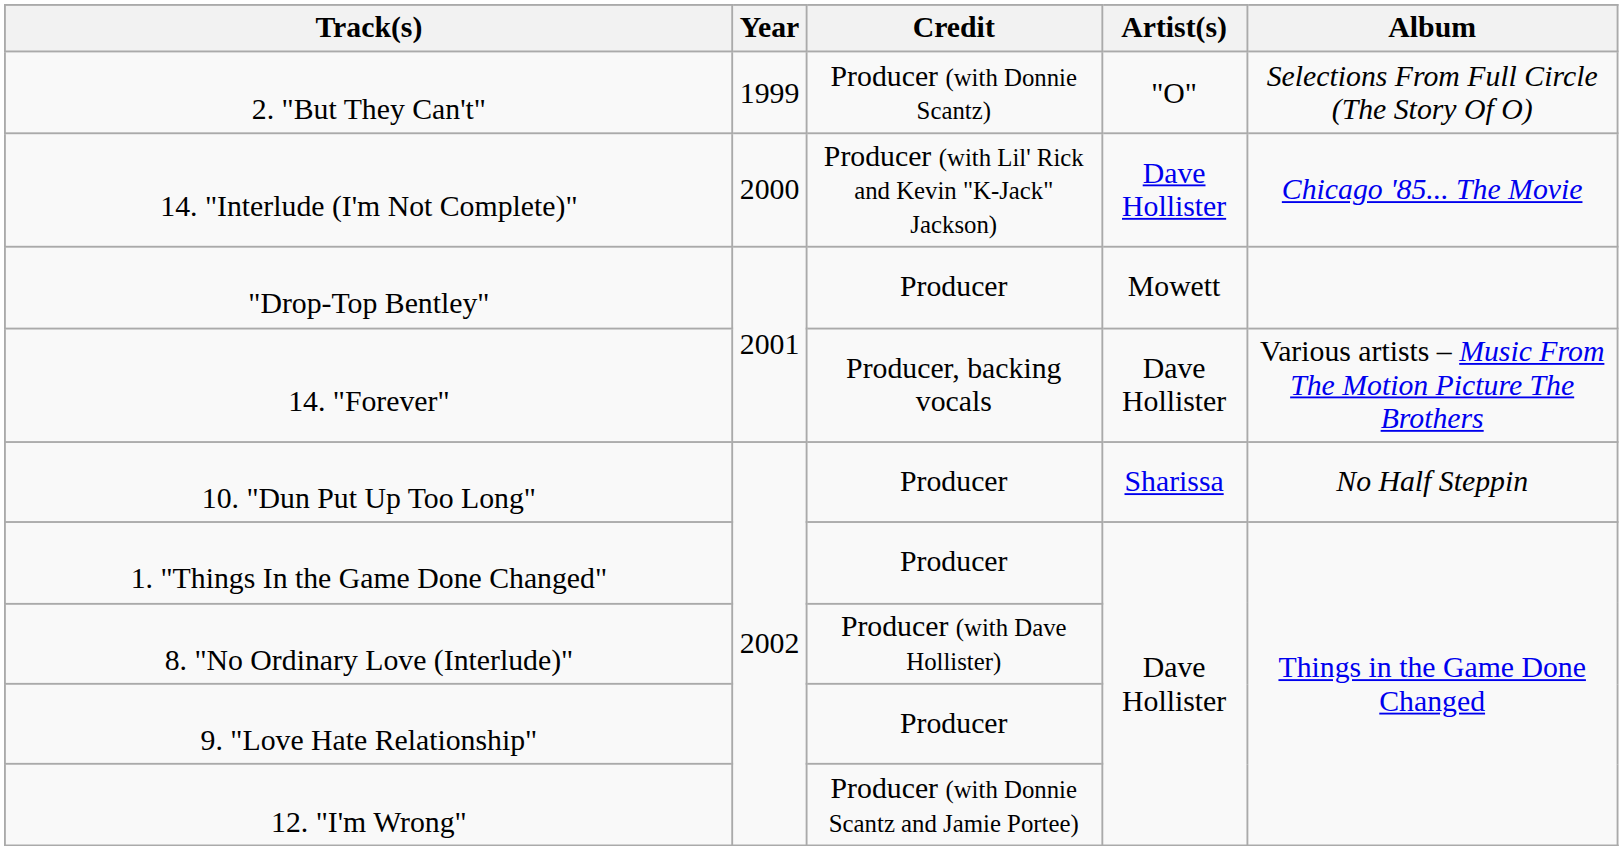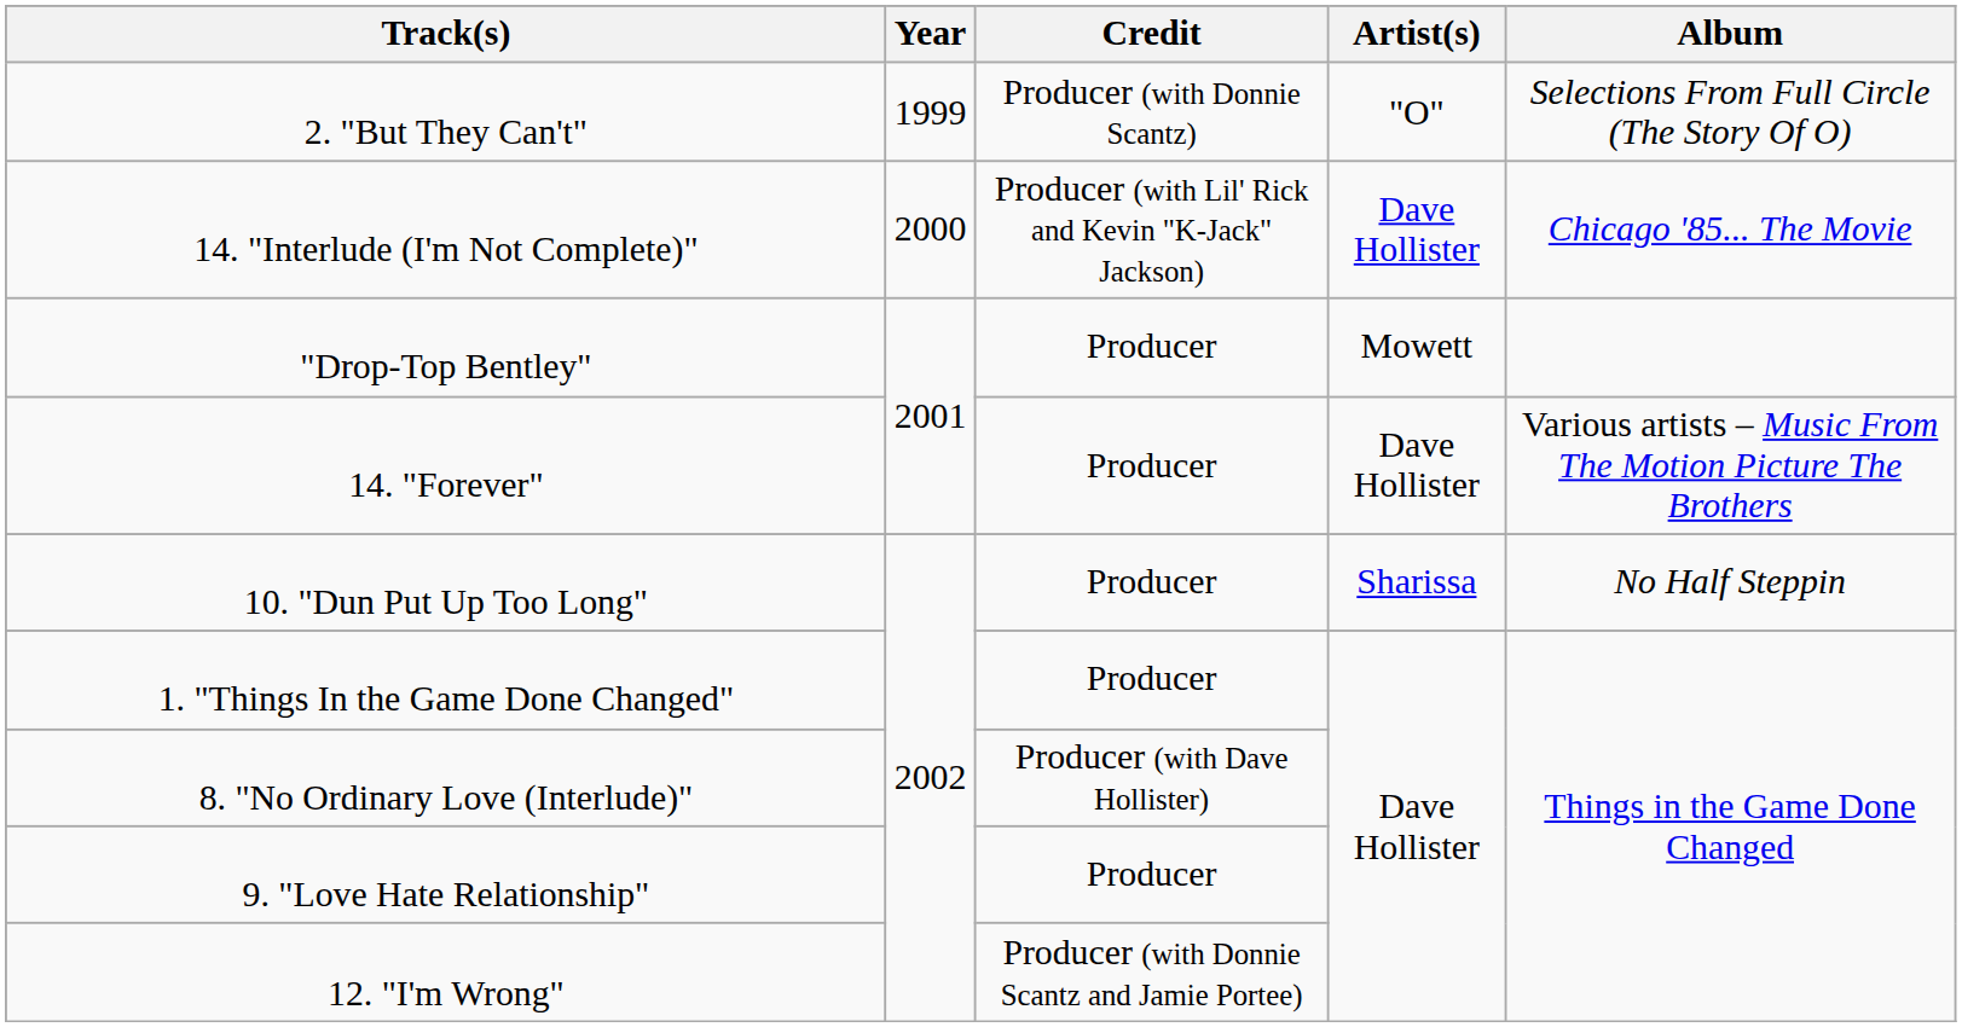14. "Forever" | Credit: Producer, backing vocals -> Producer
